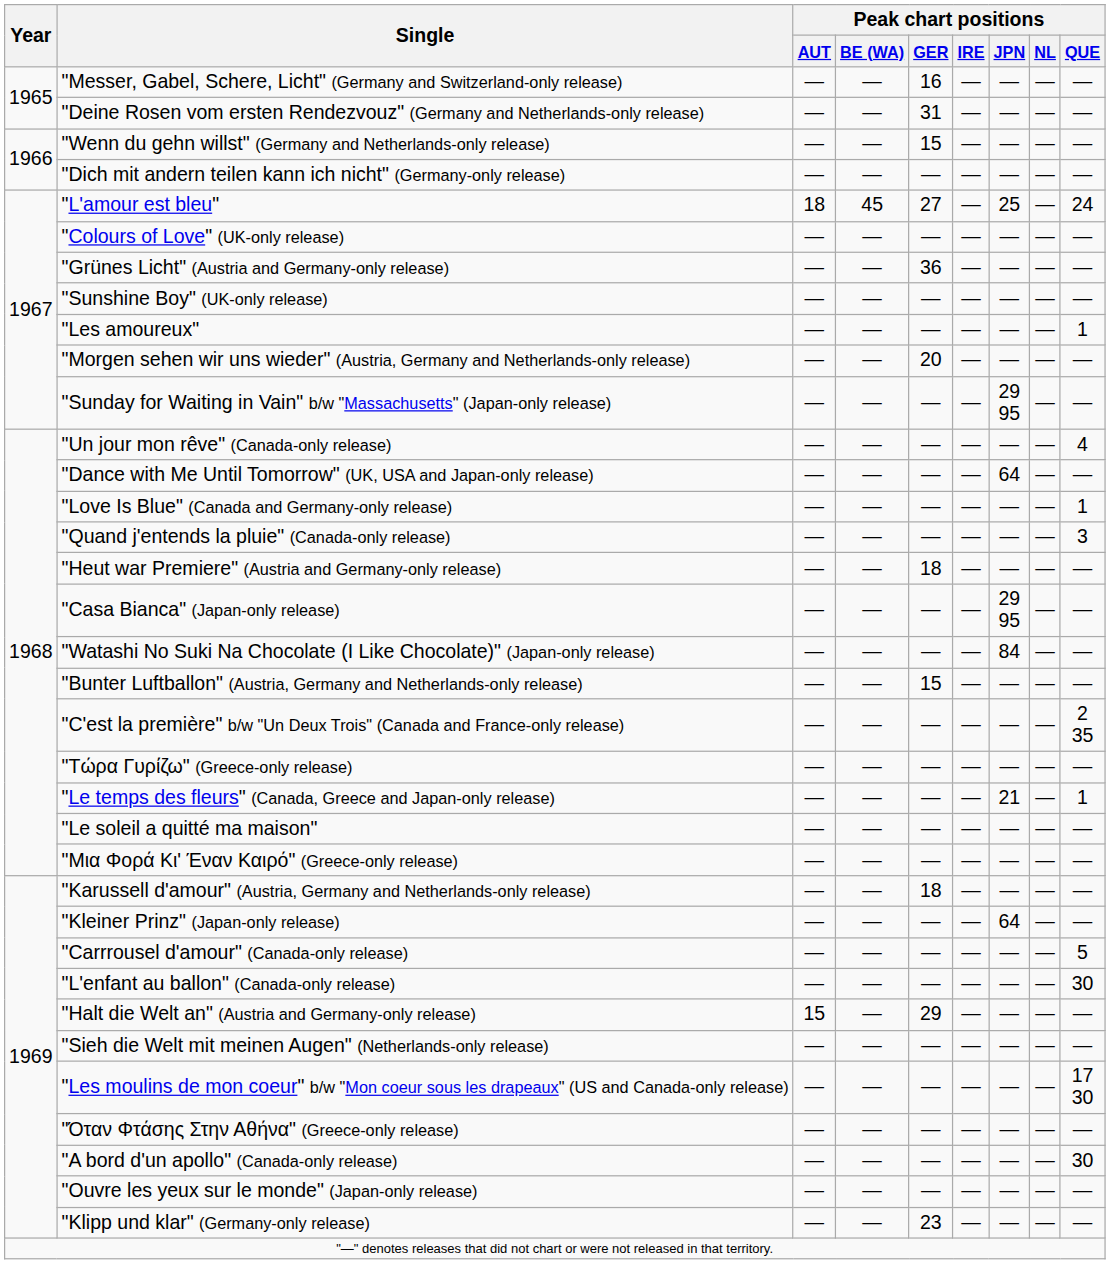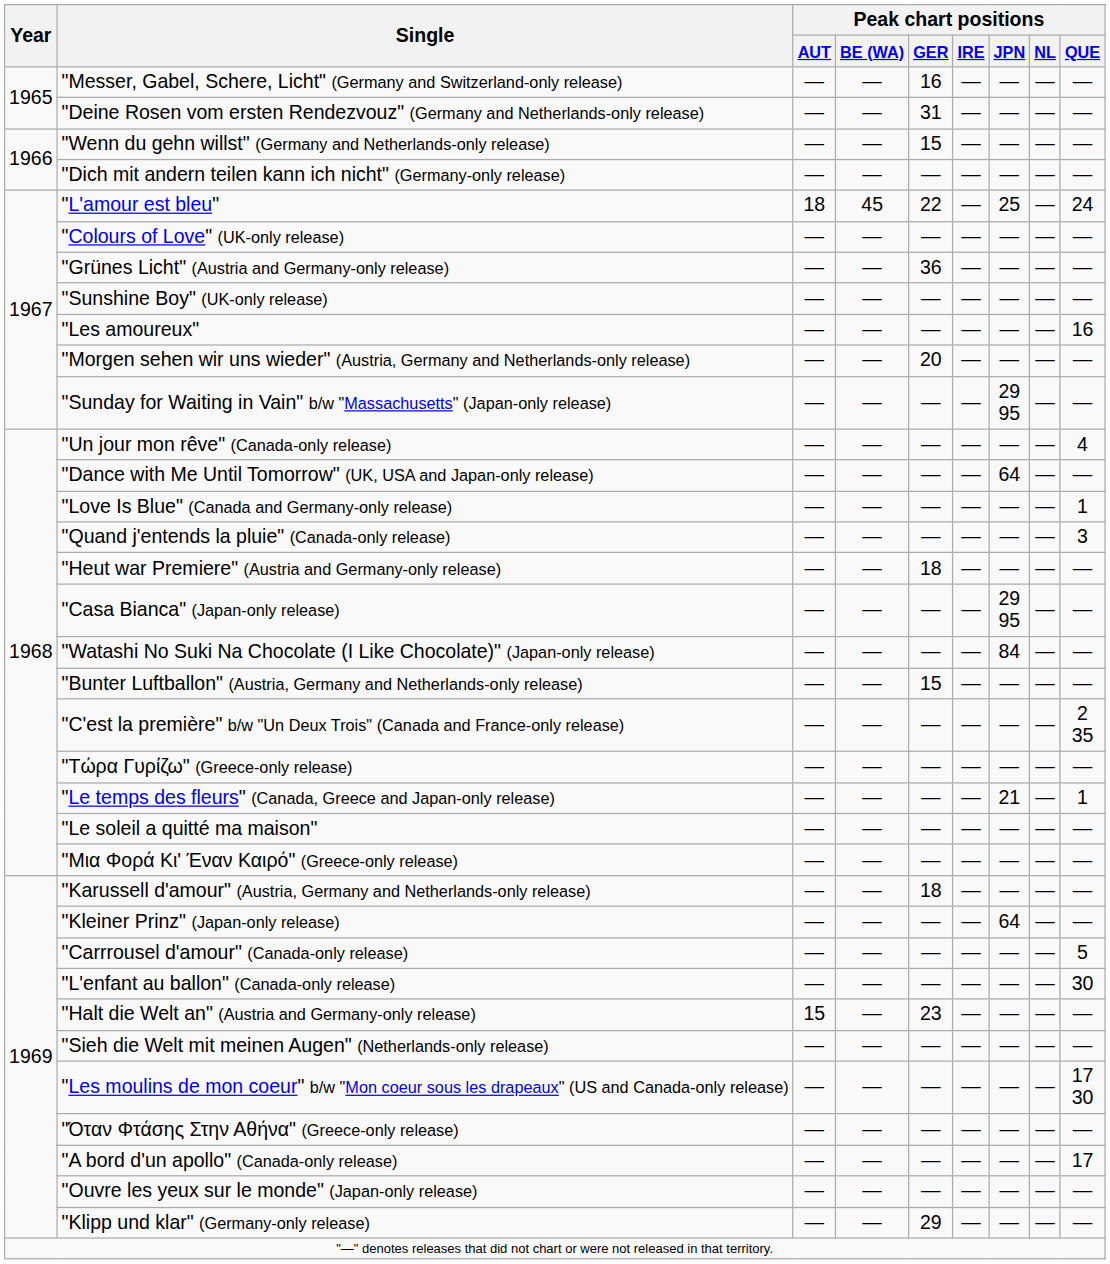"L'amour est bleu" | Peak chart positions / GER: 27 -> 22
"Les amoureux" | Peak chart positions / QUE: 1 -> 16
"Halt die Welt an" (Austria and Germany-only release) | Peak chart positions / GER: 29 -> 23
"A bord d'un apollo" (Canada-only release) | Peak chart positions / QUE: 30 -> 17
"Klipp und klar" (Germany-only release) | Peak chart positions / GER: 23 -> 29
